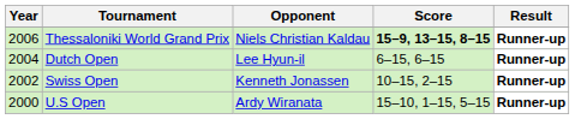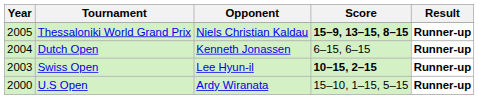Thessaloniki World Grand Prix | Year: 2006 -> 2005
Dutch Open | Opponent: Lee Hyun-il -> Kenneth Jonassen
Swiss Open | Year: 2002 -> 2003
Swiss Open | Opponent: Kenneth Jonassen -> Lee Hyun-il
Swiss Open | Score: normal -> bold
